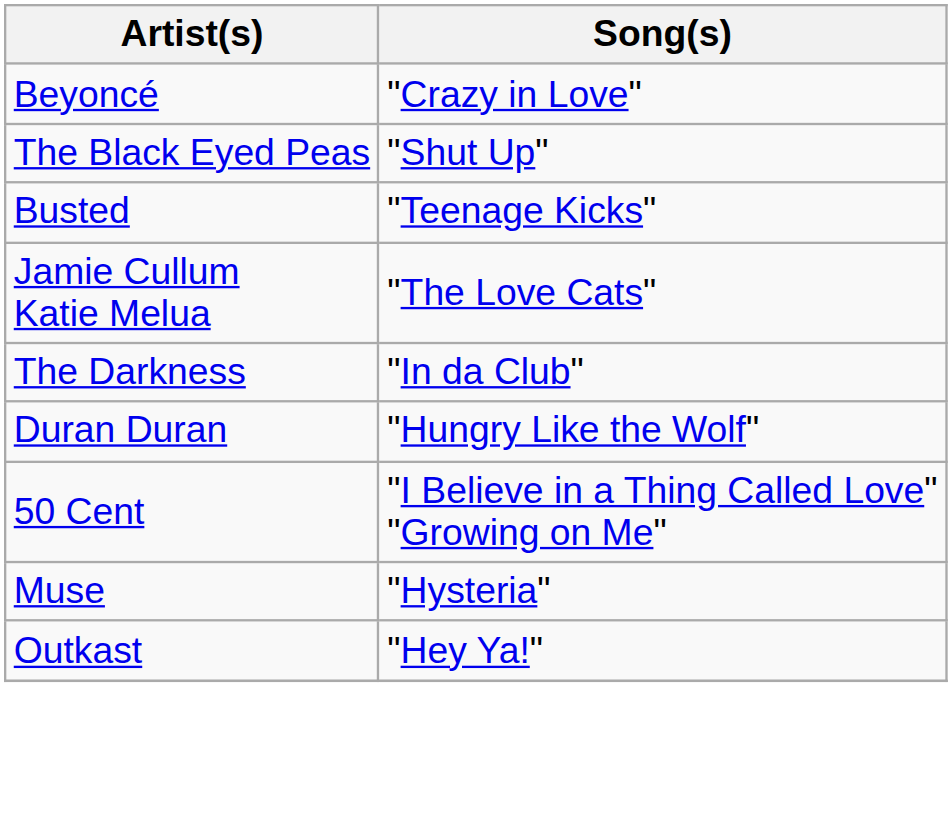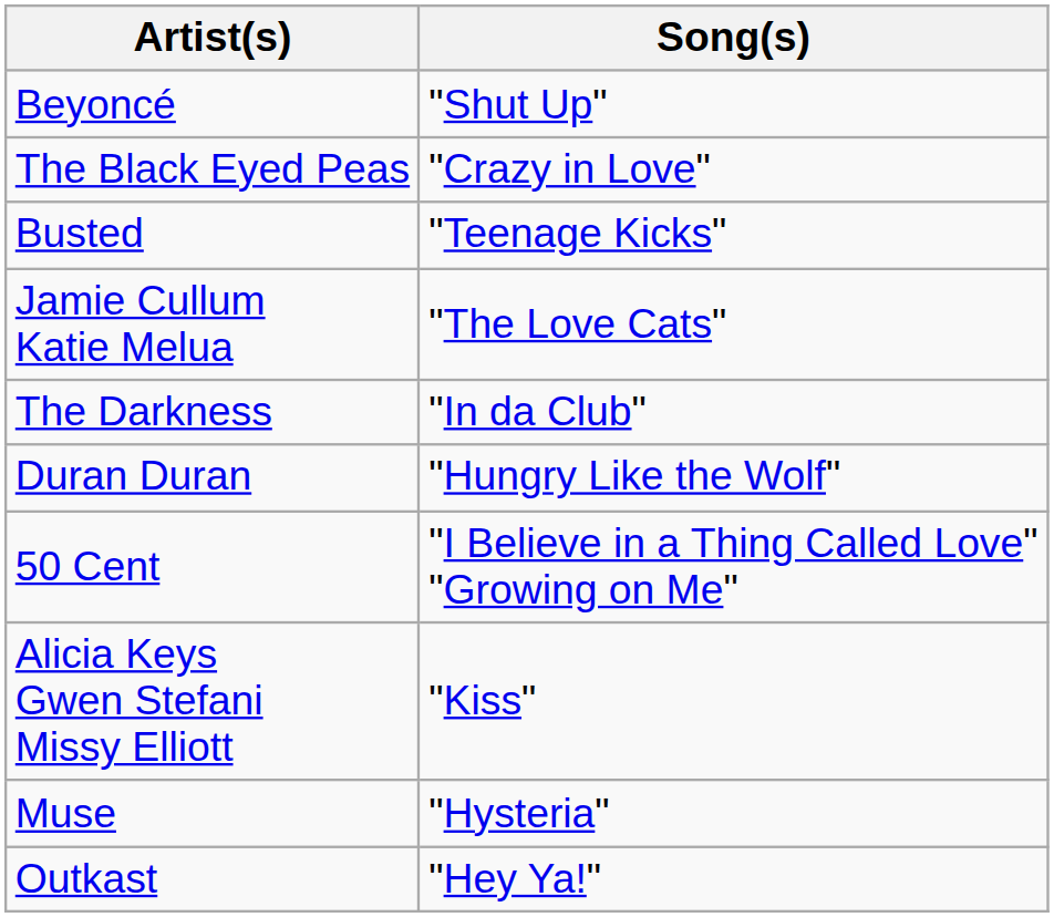Beyoncé | Song(s): "Crazy in Love" -> "Shut Up"
The Black Eyed Peas | Song(s): "Shut Up" -> "Crazy in Love"
+ row: Alicia Keys Gwen Stefani Missy Elliott | "Kiss"
